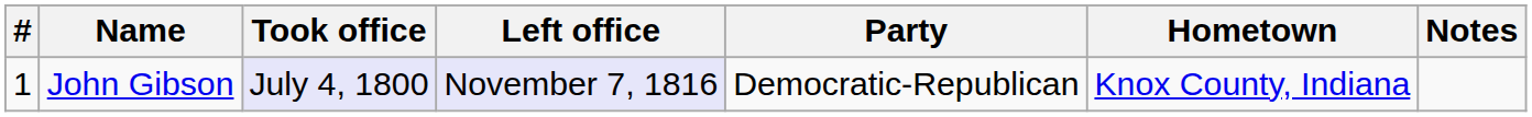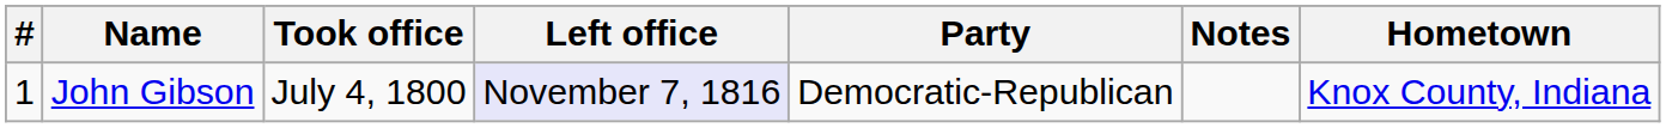columns swapped: Hometown <-> Notes
John Gibson | Took office: lavender background -> no background
